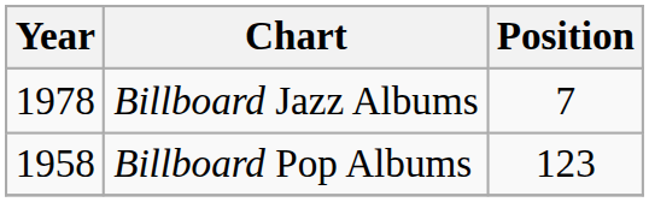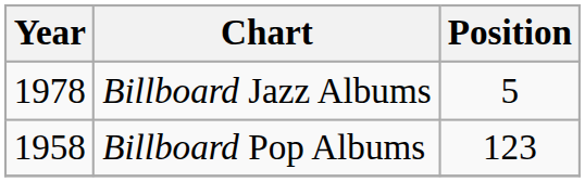Billboard Jazz Albums | Position: 7 -> 5
